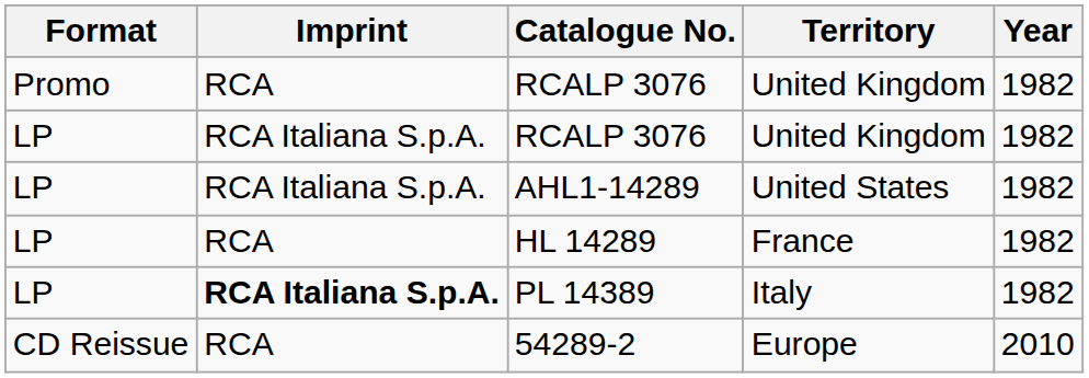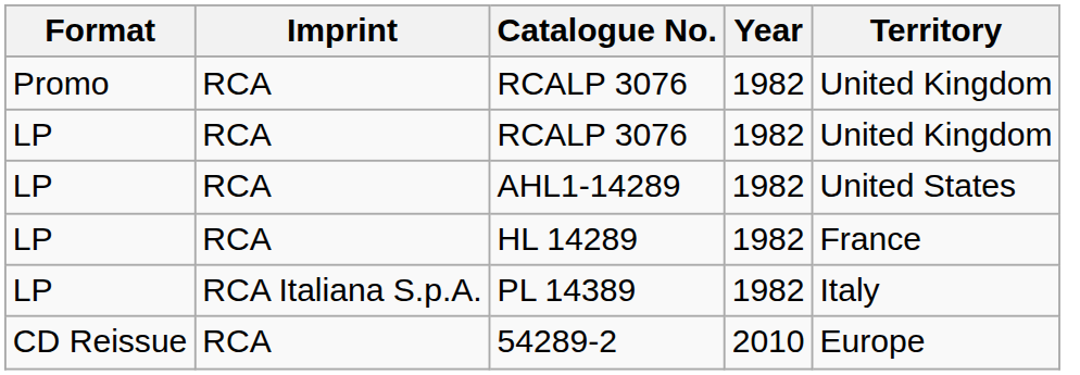columns swapped: Territory <-> Year
LP / RCALP 3076 | Imprint: RCA Italiana S.p.A. -> RCA
AHL1-14289 | Imprint: RCA Italiana S.p.A. -> RCA
PL 14389 | Imprint: bold -> normal
